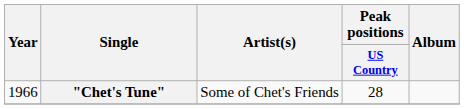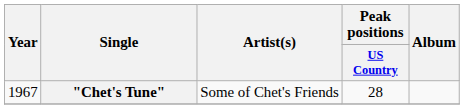"Chet's Tune" | Year: 1966 -> 1967
